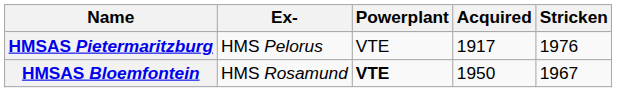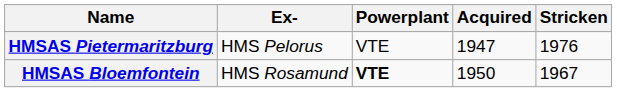HMSAS Pietermaritzburg | Acquired: 1917 -> 1947
